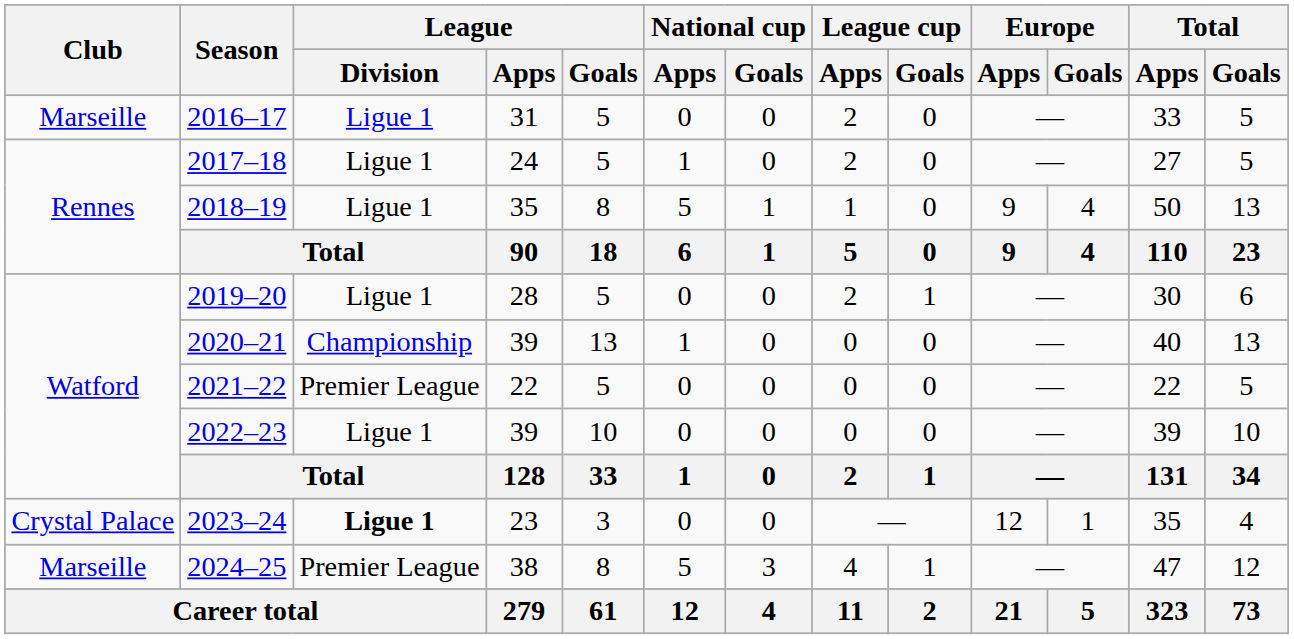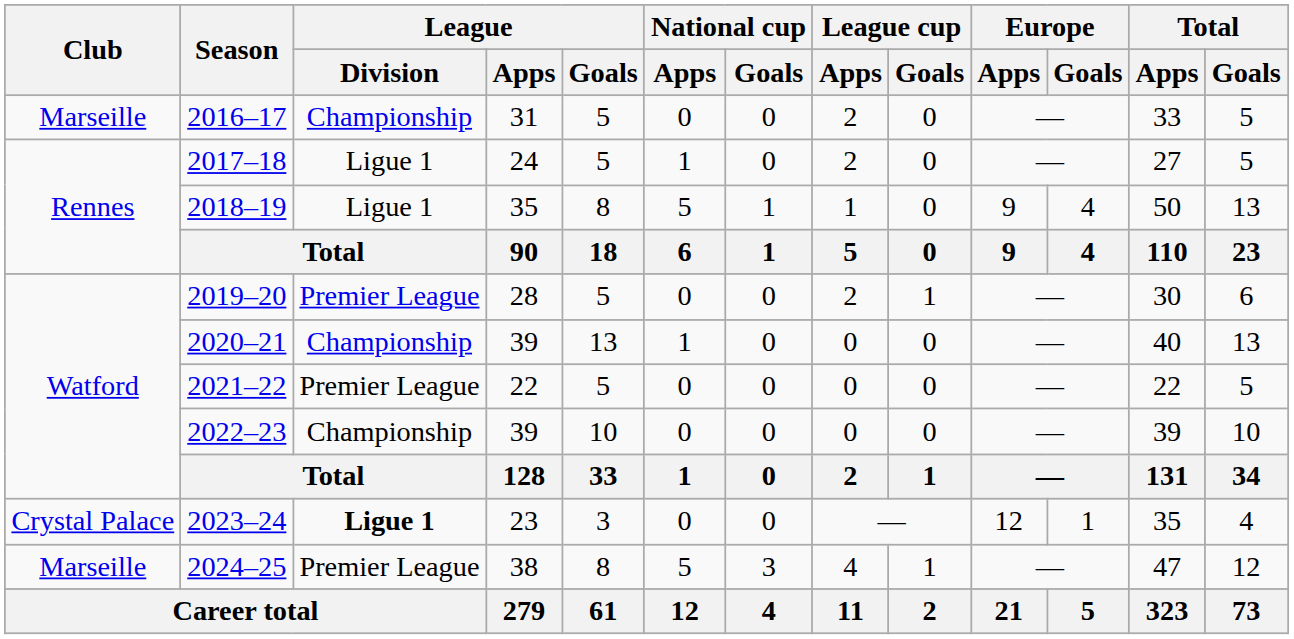2016–17 | League / Division: Ligue 1 -> Championship
2019–20 | League / Division: Ligue 1 -> Premier League
2022–23 | League / Division: Ligue 1 -> Championship
